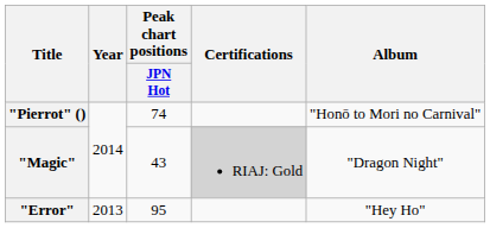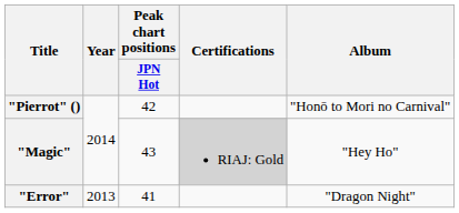"Pierrot" () | Peak chart positions / JPN Hot: 74 -> 42
"Magic" | Album: "Dragon Night" -> "Hey Ho"
"Error" | Peak chart positions / JPN Hot: 95 -> 41
"Error" | Album: "Hey Ho" -> "Dragon Night"
